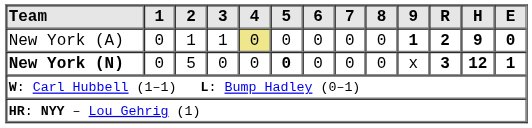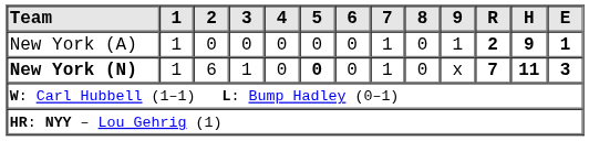New York (A) | 1: 0 -> 1
New York (A) | 2: 1 -> 0
New York (A) | 3: 1 -> 0
New York (A) | 4: khaki background -> no background
New York (A) | 7: 0 -> 1
New York (A) | 9: bold -> normal
New York (A) | E: 0 -> 1
New York (N) | 1: 0 -> 1
New York (N) | 2: 5 -> 6
New York (N) | 3: 0 -> 1
New York (N) | 7: 0 -> 1
New York (N) | R: 3 -> 7
New York (N) | H: 12 -> 11
New York (N) | E: 1 -> 3
